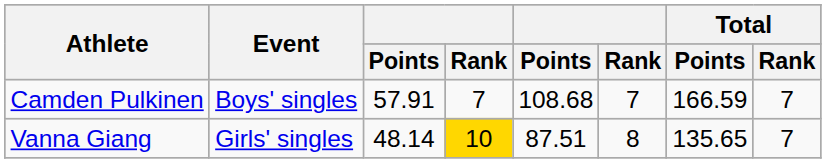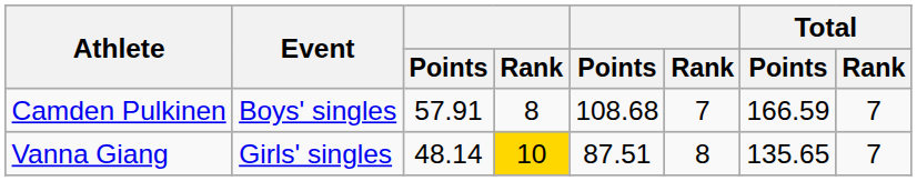Camden Pulkinen | column 4: 7 -> 8
